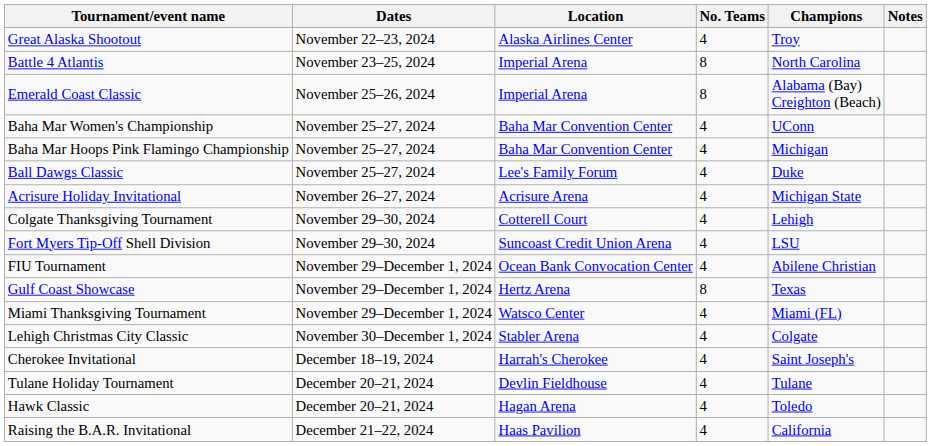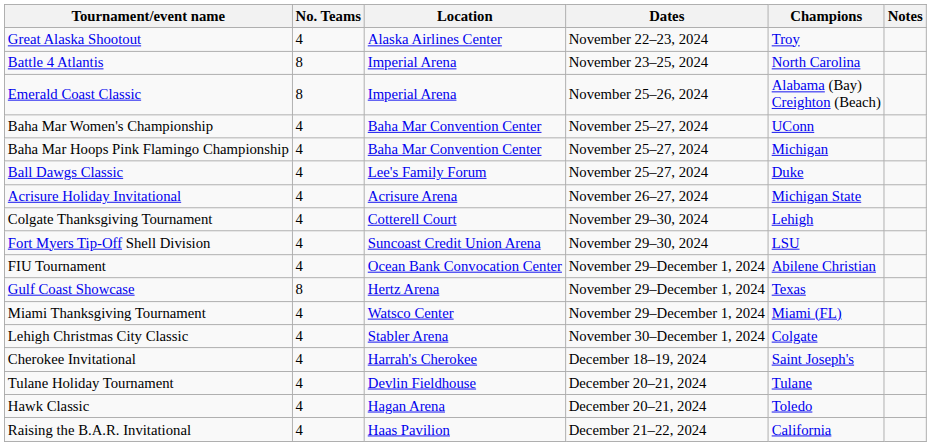columns swapped: Dates <-> No. Teams
